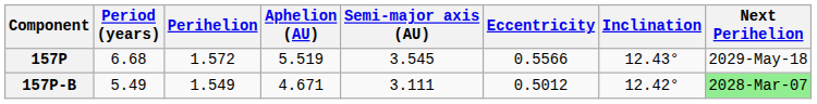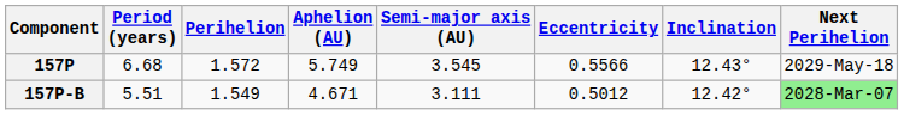157P | Aphelion (AU): 5.519 -> 5.749
157P-B | Period (years): 5.49 -> 5.51
